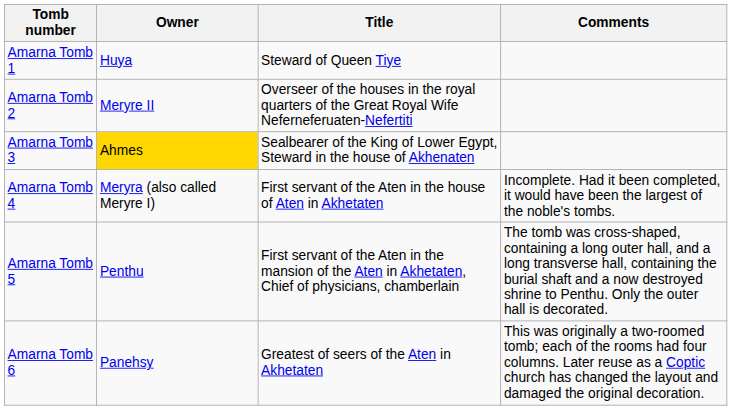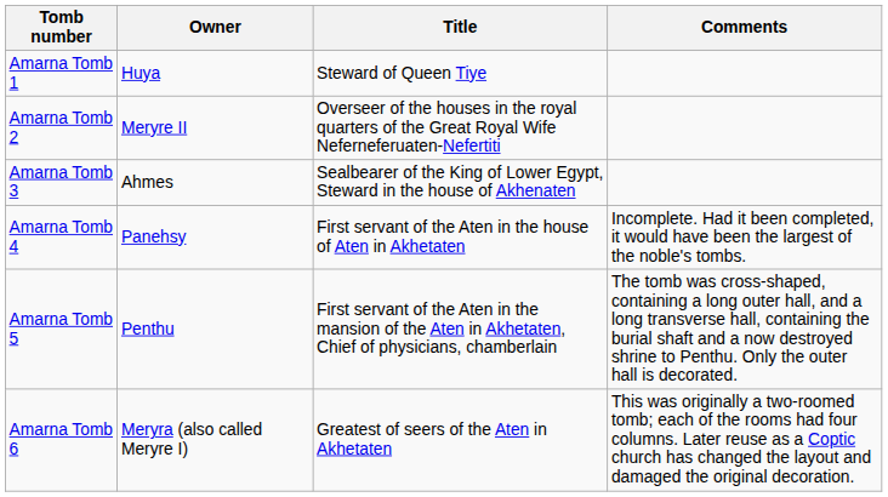Amarna Tomb 3 | Owner: gold background -> no background
Amarna Tomb 4 | Owner: Meryra (also called Meryre I) -> Panehsy
Amarna Tomb 6 | Owner: Panehsy -> Meryra (also called Meryre I)
